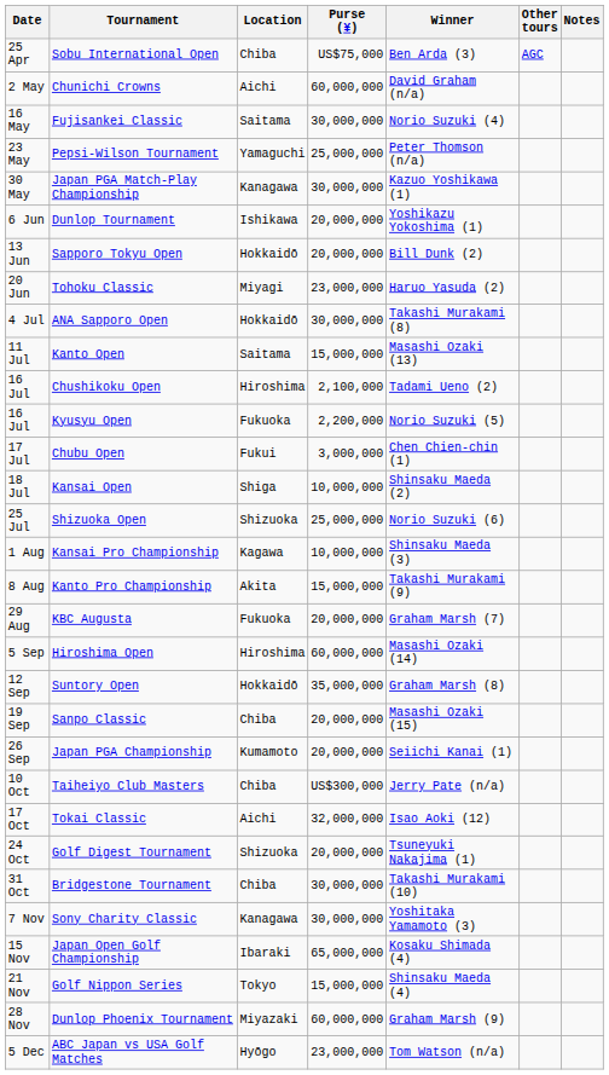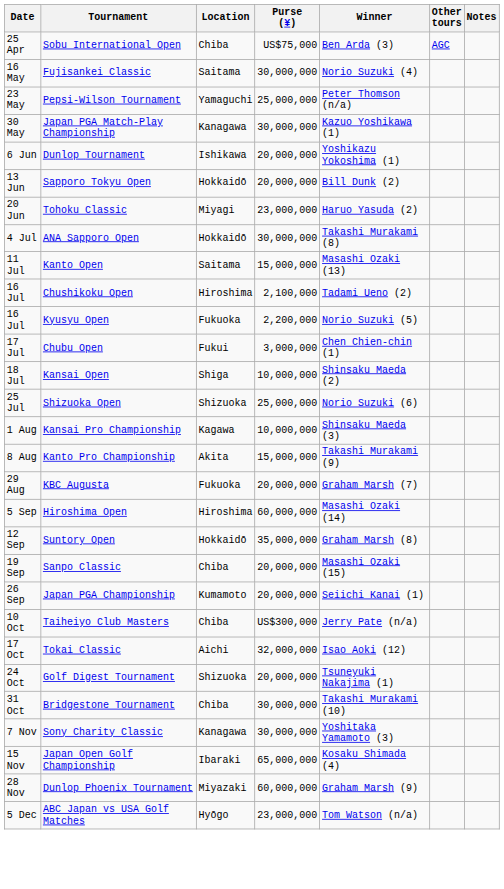- row: 2 May | Chunichi Crowns | Aichi | 60,000,000 | David Graham (n/a)
- row: 21 Nov | Golf Nippon Series | Tokyo | 15,000,000 | Shinsaku Maeda (4)
